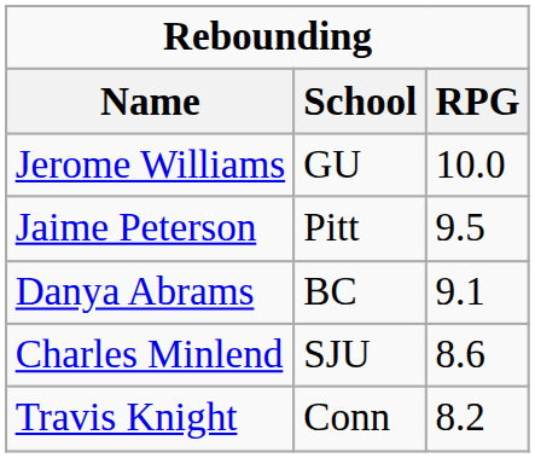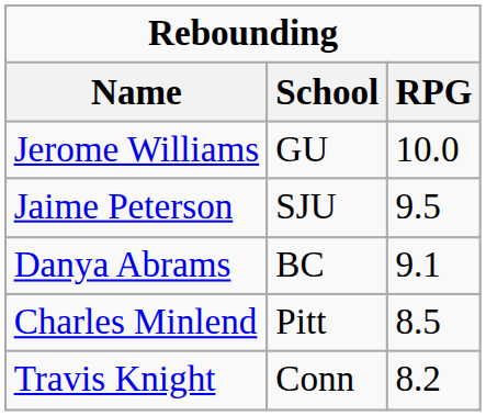Jaime Peterson | School: Pitt -> SJU
Charles Minlend | School: SJU -> Pitt
Charles Minlend | RPG: 8.6 -> 8.5
